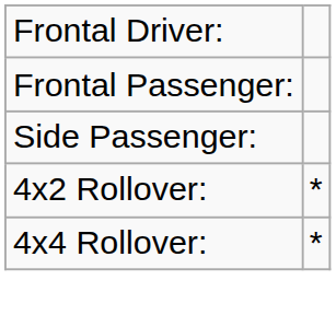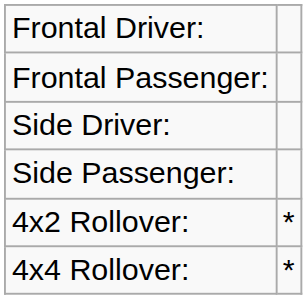+ row: Side Driver:
